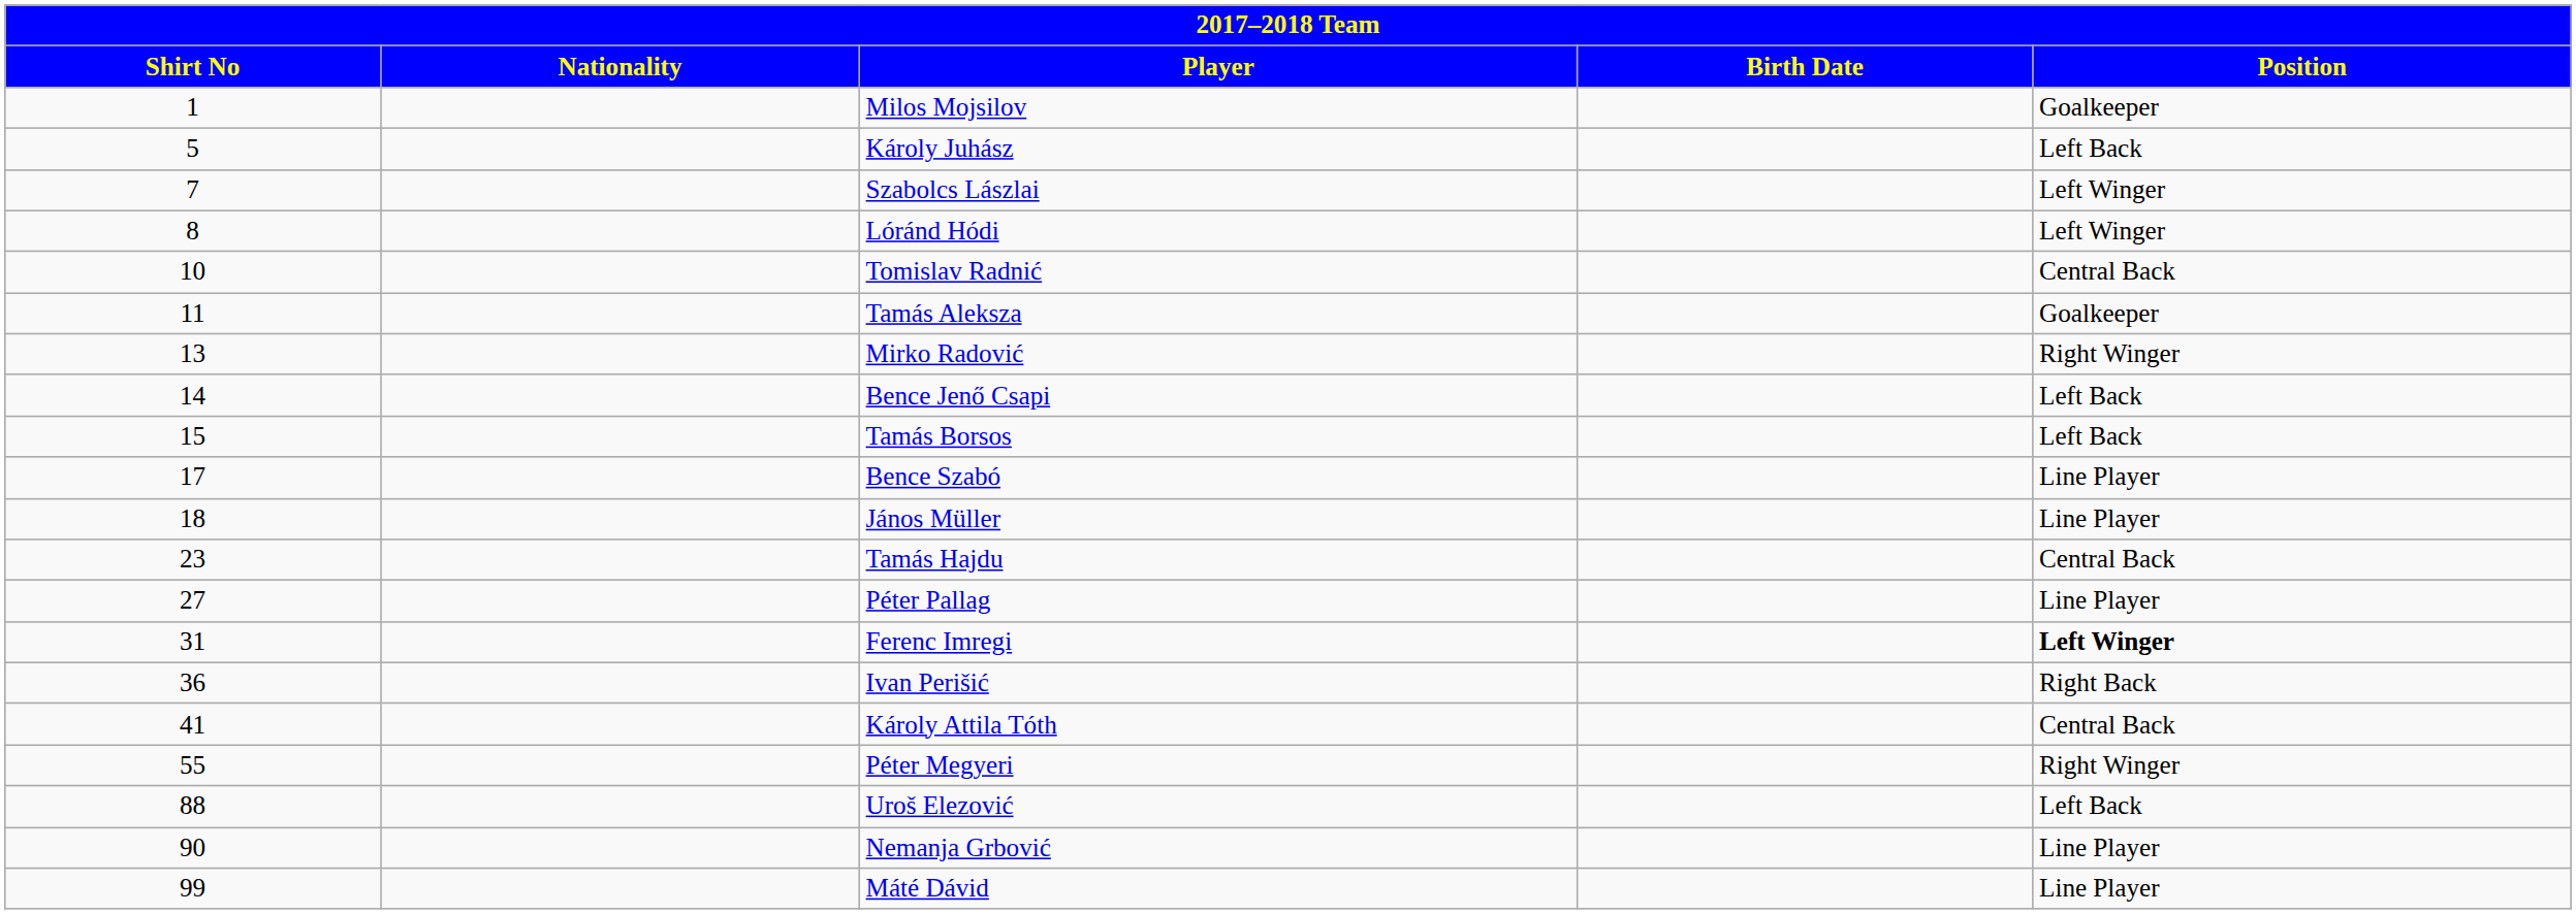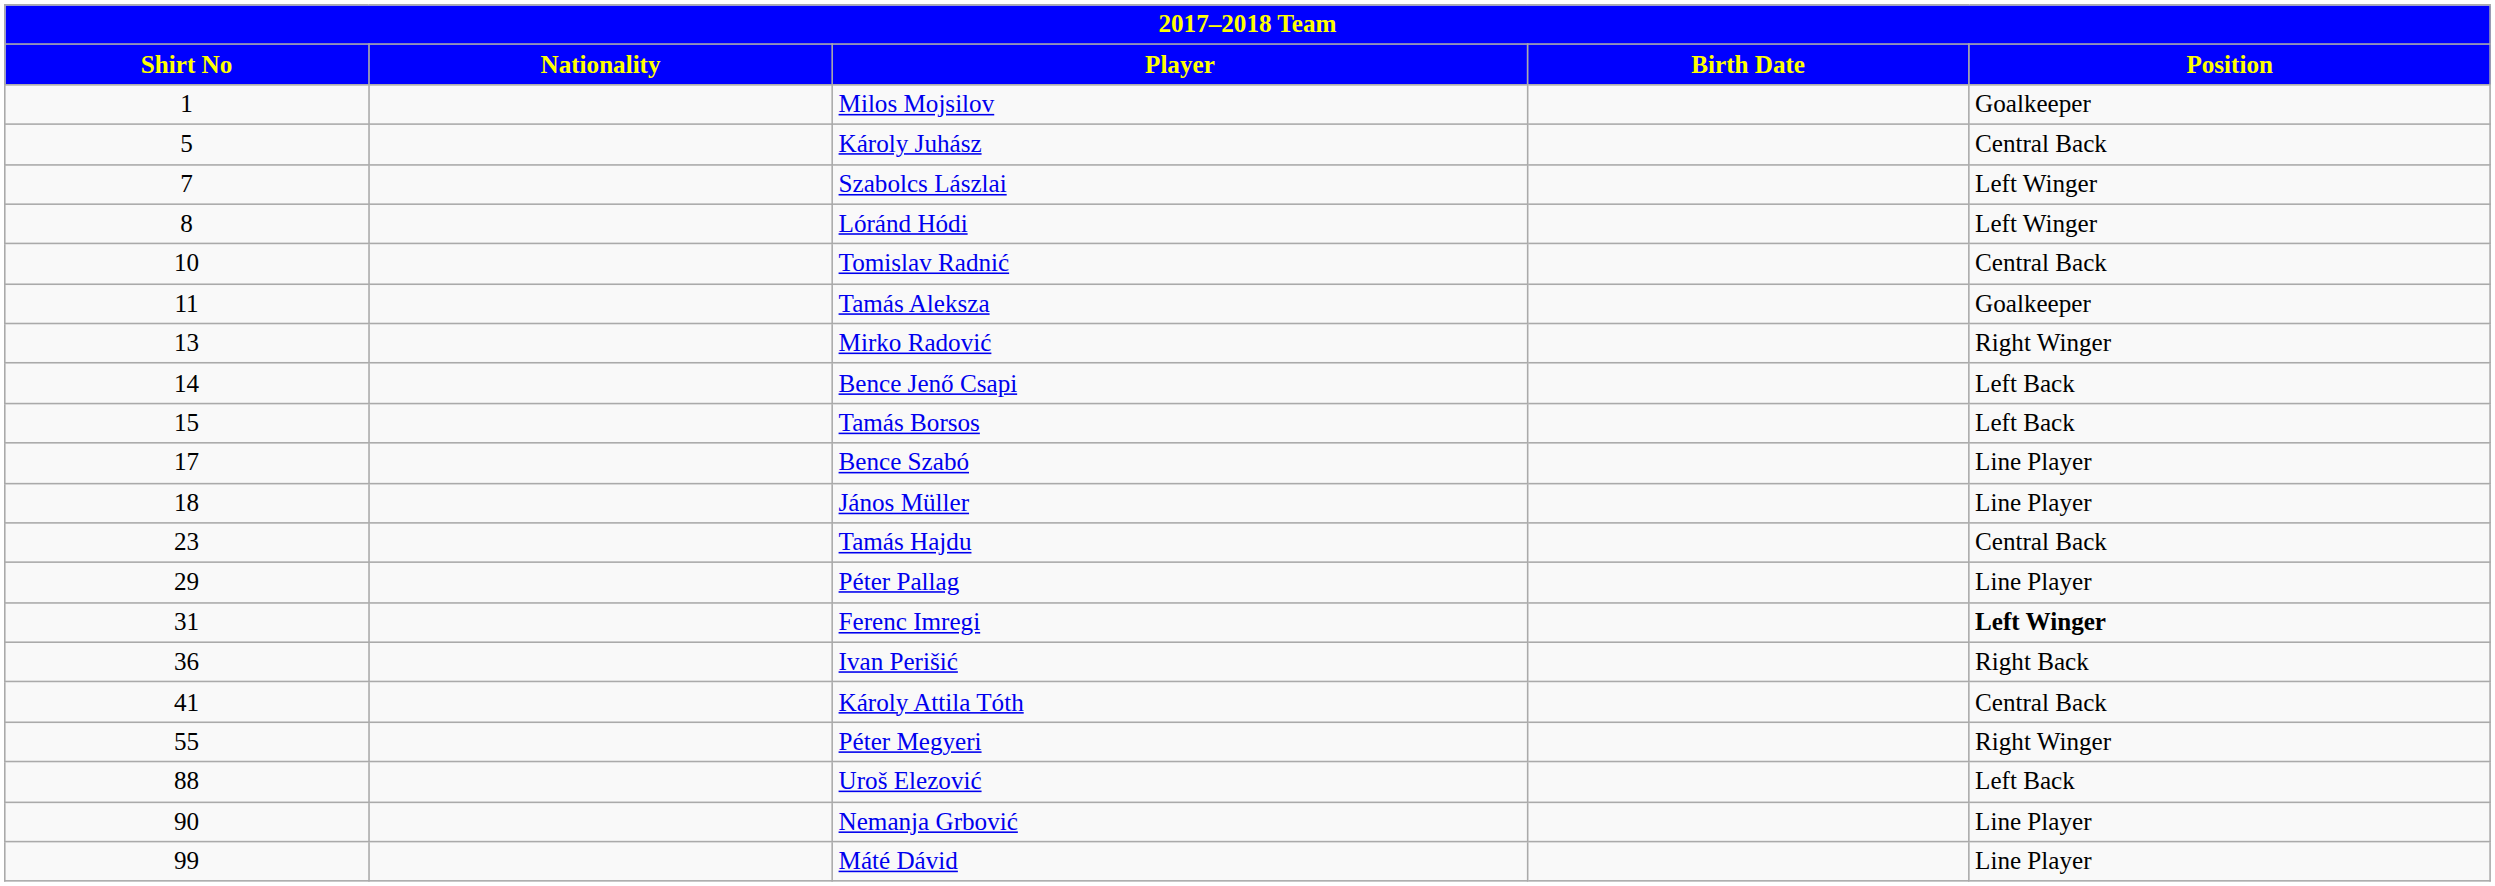Károly Juhász | Position: Left Back -> Central Back
Péter Pallag | Shirt No: 27 -> 29
